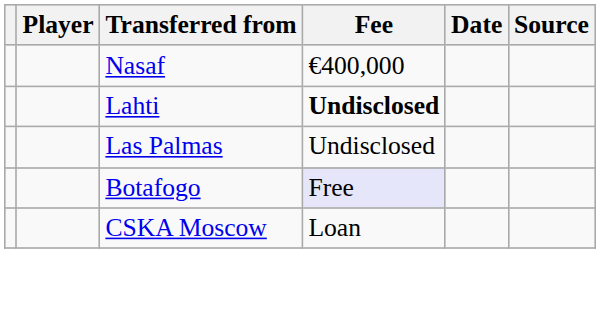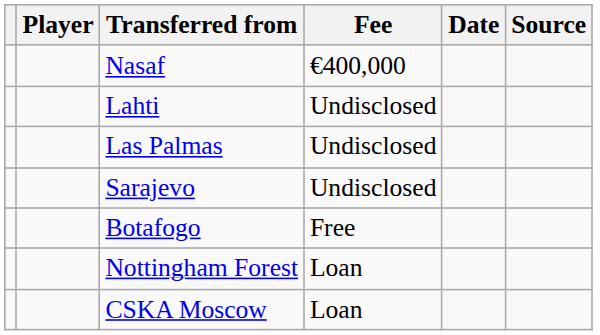Lahti | Fee: bold -> normal
+ row: Sarajevo | Undisclosed
Botafogo | Fee: lavender background -> no background
+ row: Nottingham Forest | Loan
